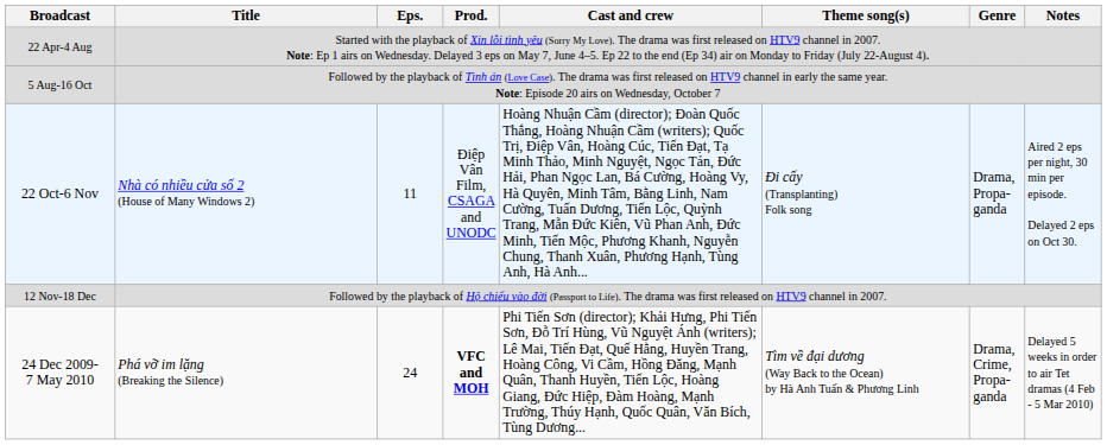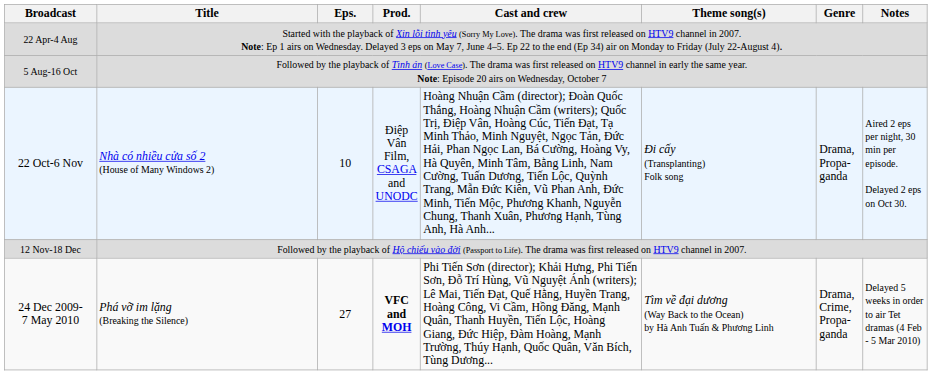22 Oct-6 Nov | Eps.: 11 -> 10
24 Dec 2009- 7 May 2010 | Eps.: 24 -> 27
